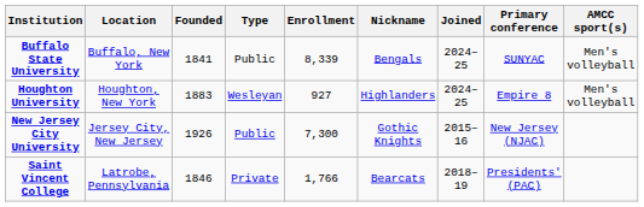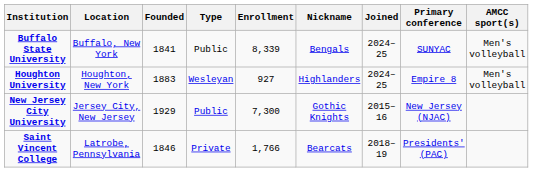New Jersey City University | Founded: 1926 -> 1929
